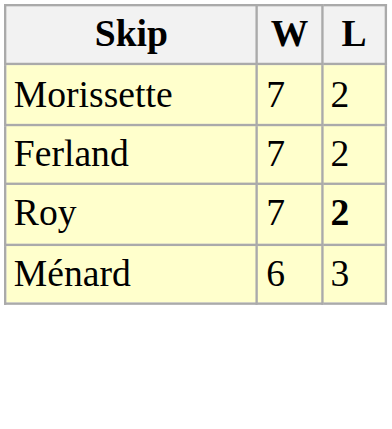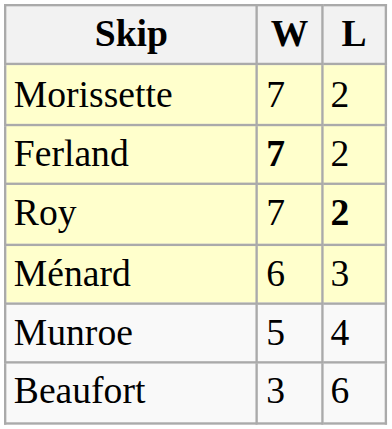Ferland | W: normal -> bold
+ row: Munroe | 5 | 4
+ row: Beaufort | 3 | 6
